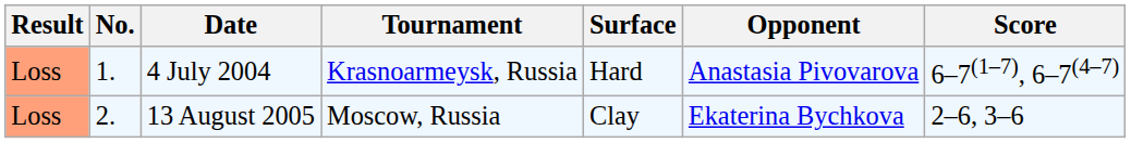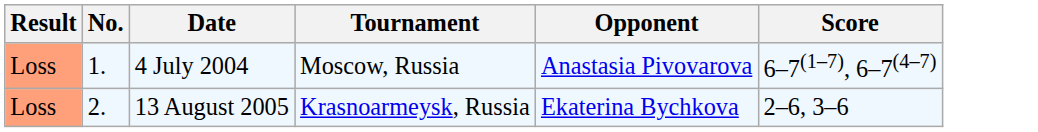- column: Surface | Hard | Clay
4 July 2004 | Tournament: Krasnoarmeysk, Russia -> Moscow, Russia
13 August 2005 | Tournament: Moscow, Russia -> Krasnoarmeysk, Russia
